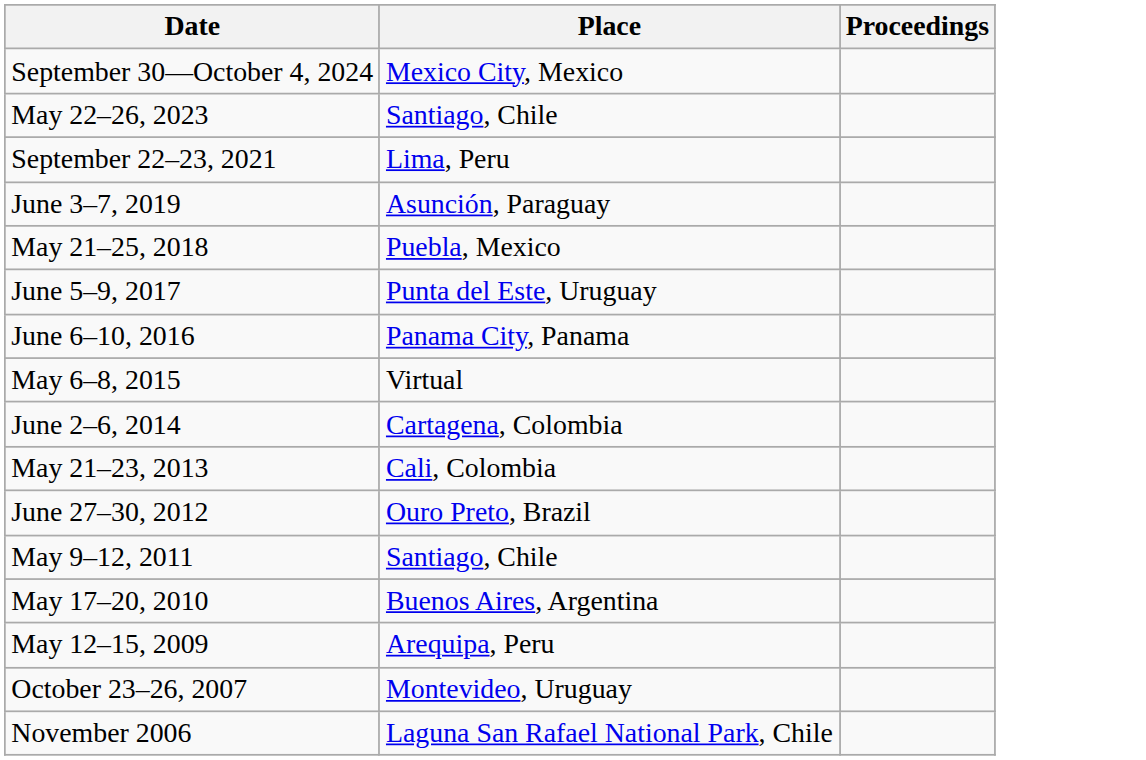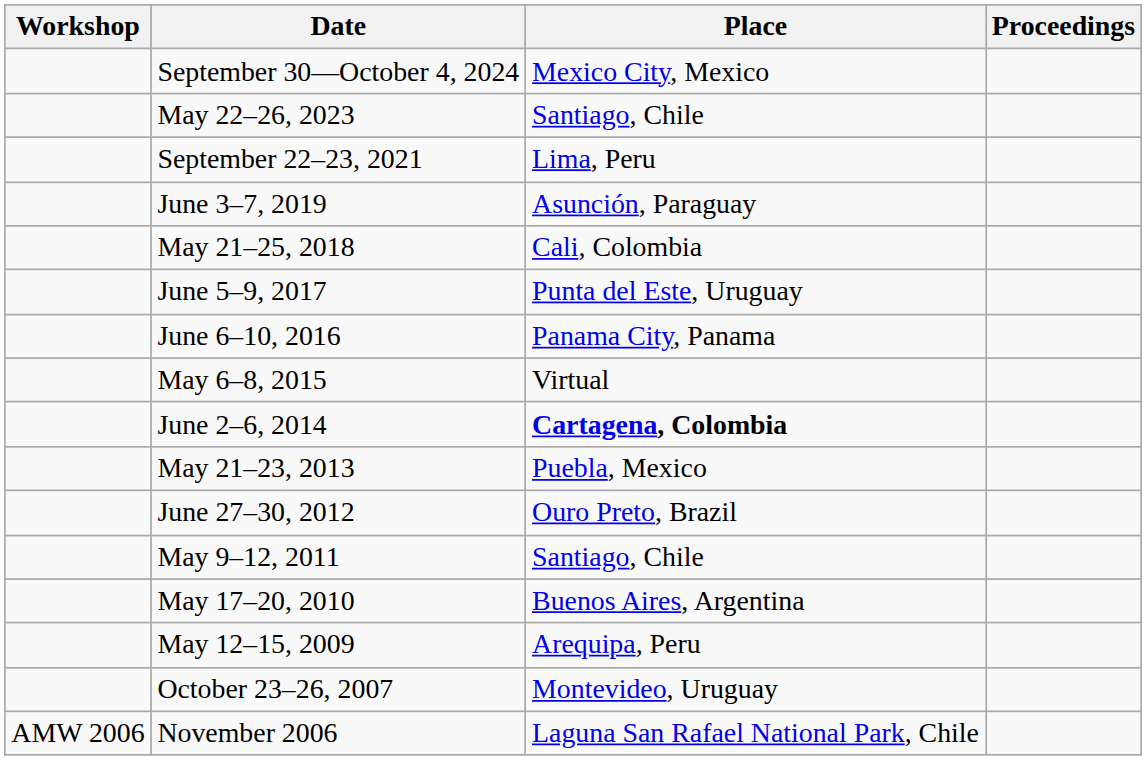+ column: Workshop | AMW 2006
May 21–25, 2018 | Place: Puebla, Mexico -> Cali, Colombia
June 2–6, 2014 | Place: normal -> bold
May 21–23, 2013 | Place: Cali, Colombia -> Puebla, Mexico
